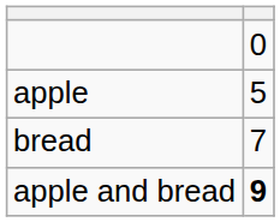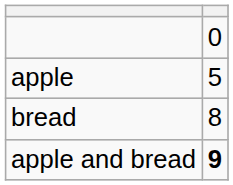bread | column 2: 7 -> 8
